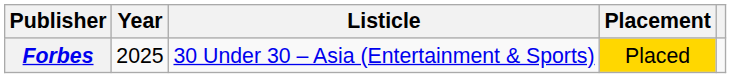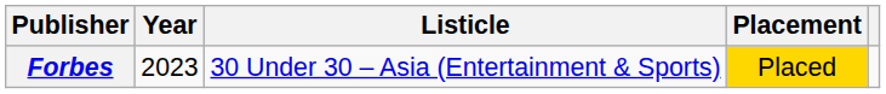Forbes | Year: 2025 -> 2023
